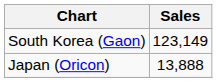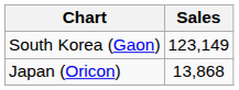Japan (Oricon) | Sales: 13,888 -> 13,868
